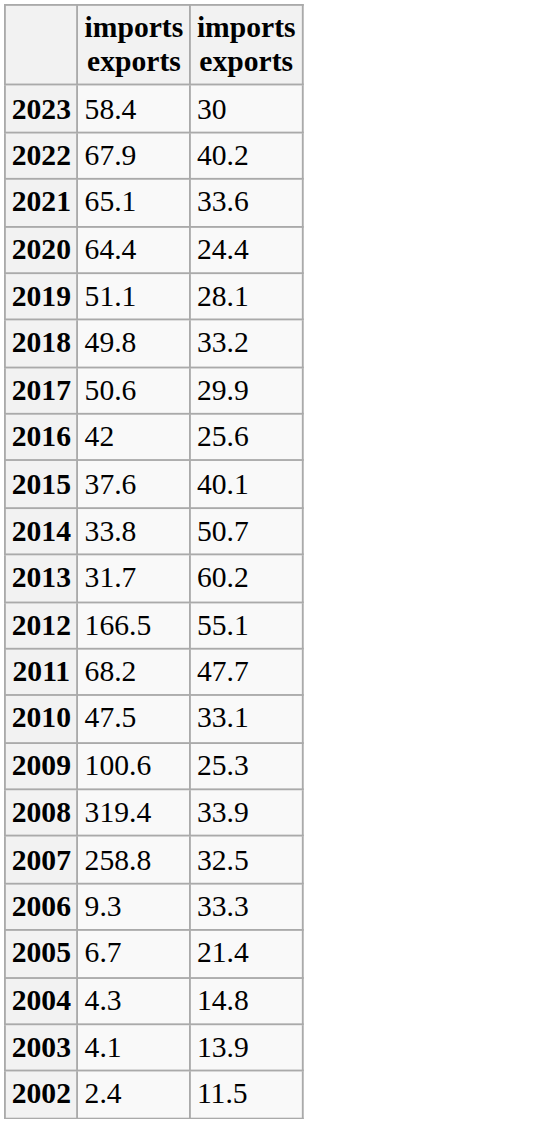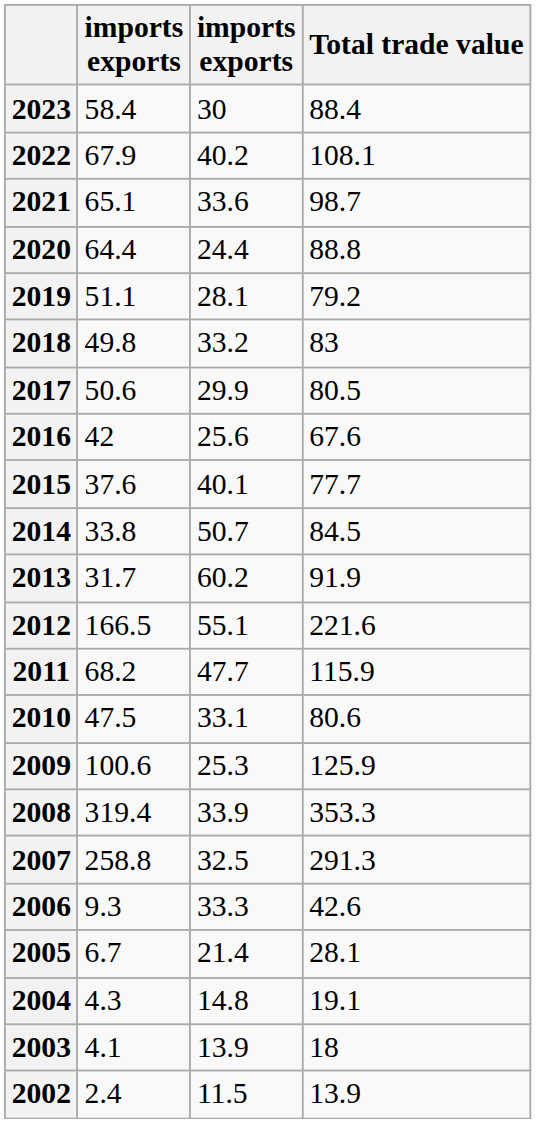+ column: Total trade value | 88.4 | 108.1 | 98.7 | 88.8 | 79.2 | 83 | 80.5 | 67.6 | 77.7 | 84.5 | 91.9 | 221.6 | 115.9 | 80.6 | 125.9 | 353.3 | 291.3 | 42.6 | 28.1 | 19.1 | 18 | 13.9
